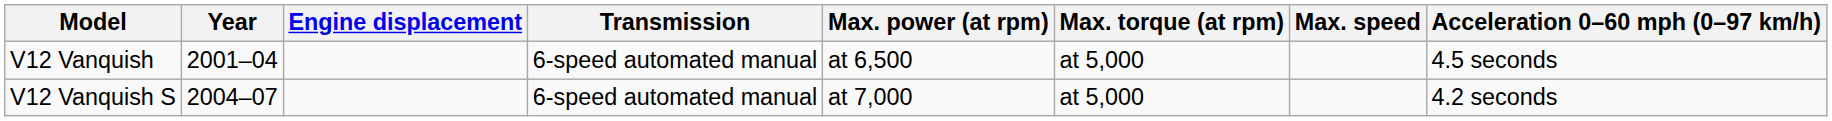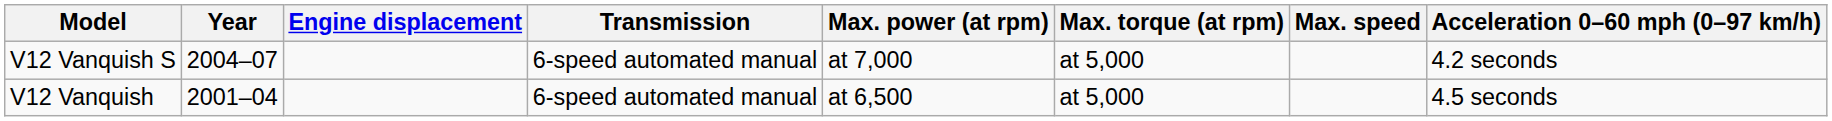rows swapped: V12 Vanquish <-> V12 Vanquish S
